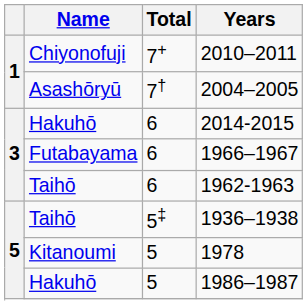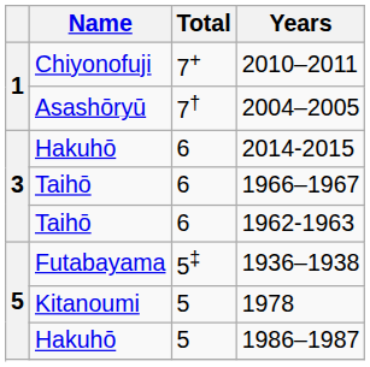1966–1967 | Name: Futabayama -> Taihō
1936–1938 | Name: Taihō -> Futabayama
